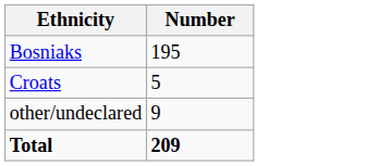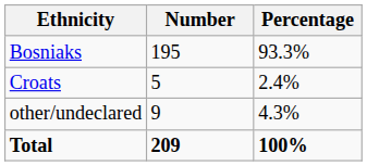+ column: Percentage | 93.3% | 2.4% | 4.3% | 100%
